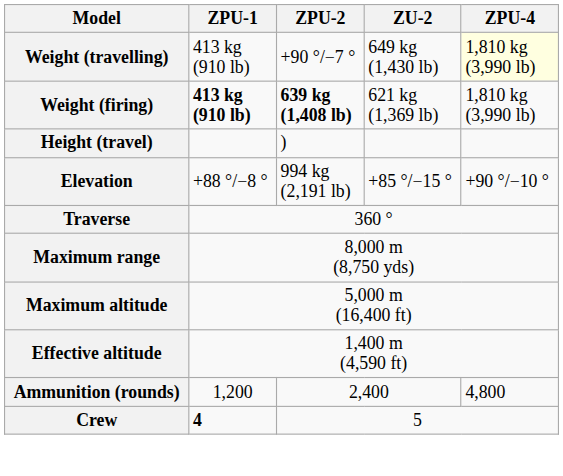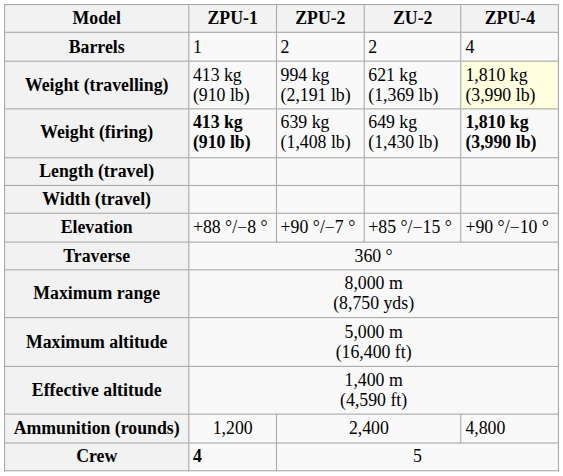+ row: Barrels | 1 | 2 | 2 | 4
Weight (travelling) | ZPU-2: +90 °/−7 ° -> 994 kg (2,191 lb)
Weight (travelling) | ZU-2: 649 kg (1,430 lb) -> 621 kg (1,369 lb)
Weight (firing) | ZPU-2: bold -> normal
Weight (firing) | ZU-2: 621 kg (1,369 lb) -> 649 kg (1,430 lb)
Weight (firing) | ZPU-4: normal -> bold
+ row: Length (travel)
+ row: Width (travel)
- row: Height (travel) | )
Elevation | ZPU-2: 994 kg (2,191 lb) -> +90 °/−7 °
